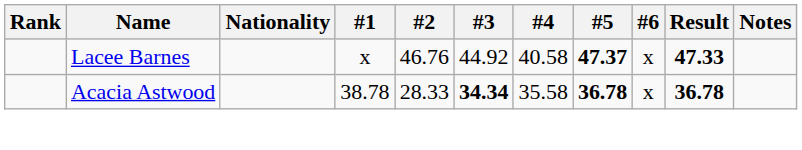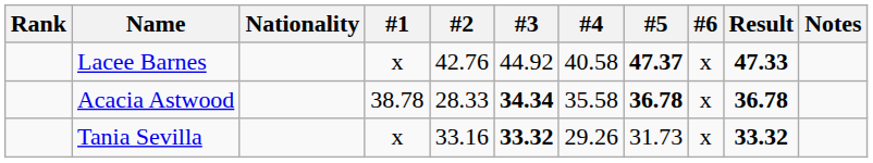Lacee Barnes | #2: 46.76 -> 42.76
+ row: Tania Sevilla | x | 33.16 | 33.32 | 29.26 | 31.73 | x | 33.32
